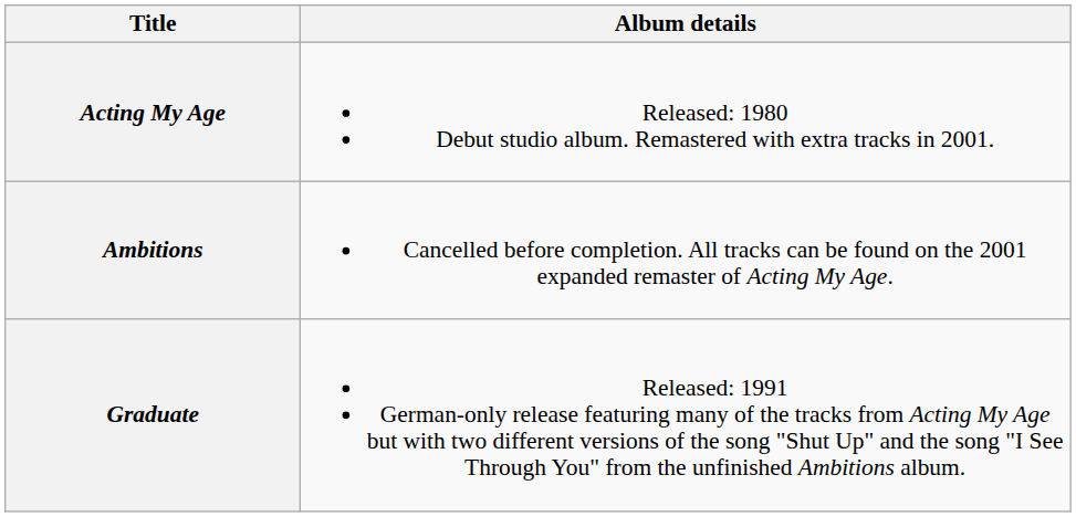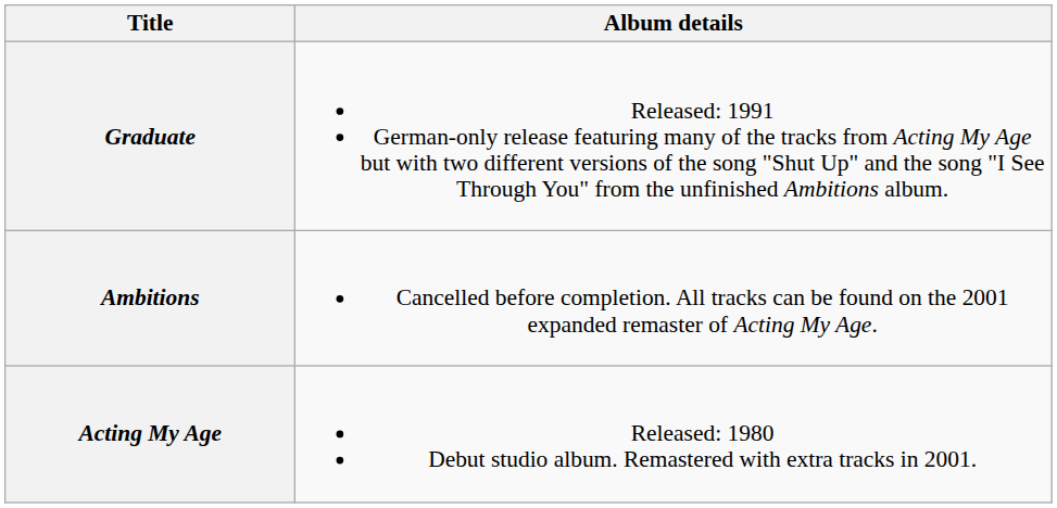rows swapped: Acting My Age <-> Graduate
